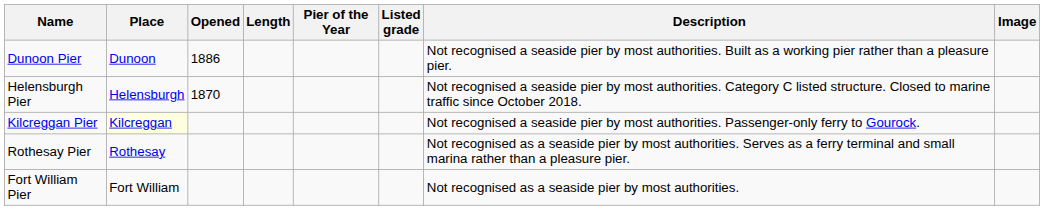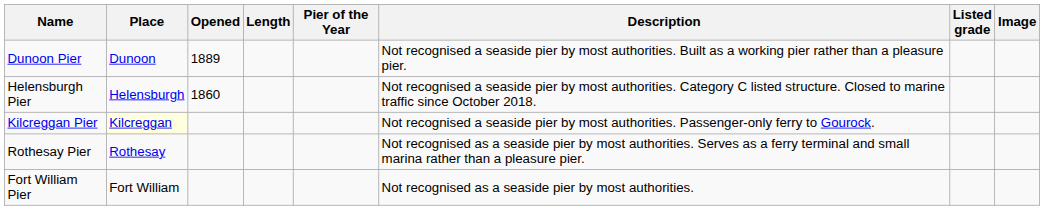columns swapped: Listed grade <-> Description
Dunoon Pier | Opened: 1886 -> 1889
Helensburgh Pier | Opened: 1870 -> 1860
